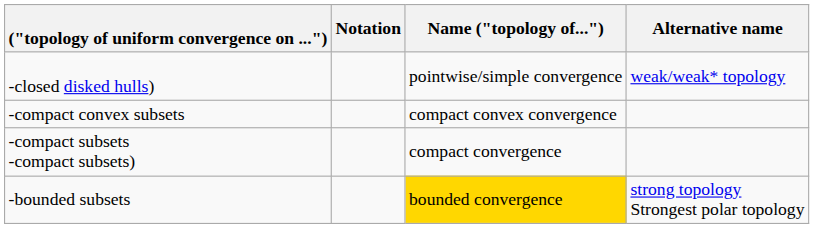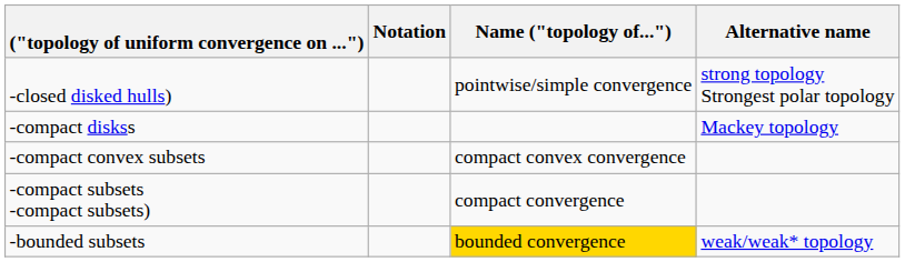-closed disked hulls) | Alternative name: weak/weak* topology -> strong topology Strongest polar topology
+ row: -compact diskss | Mackey topology
-bounded subsets | Alternative name: strong topology Strongest polar topology -> weak/weak* topology
